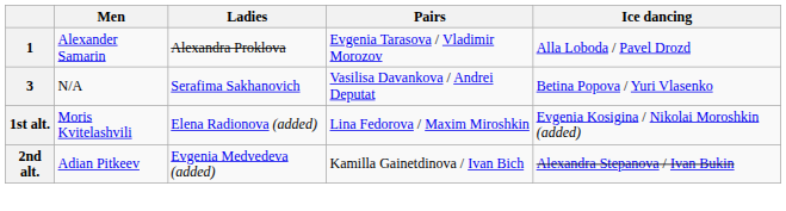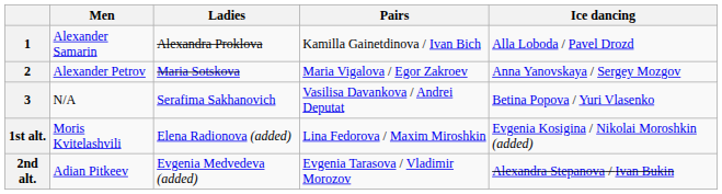1 | Pairs: Evgenia Tarasova / Vladimir Morozov -> Kamilla Gainetdinova / Ivan Bich
+ row: 2 | Alexander Petrov | Maria Sotskova | Maria Vigalova / Egor Zakroev | Anna Yanovskaya / Sergey Mozgov
2nd alt. | Pairs: Kamilla Gainetdinova / Ivan Bich -> Evgenia Tarasova / Vladimir Morozov
